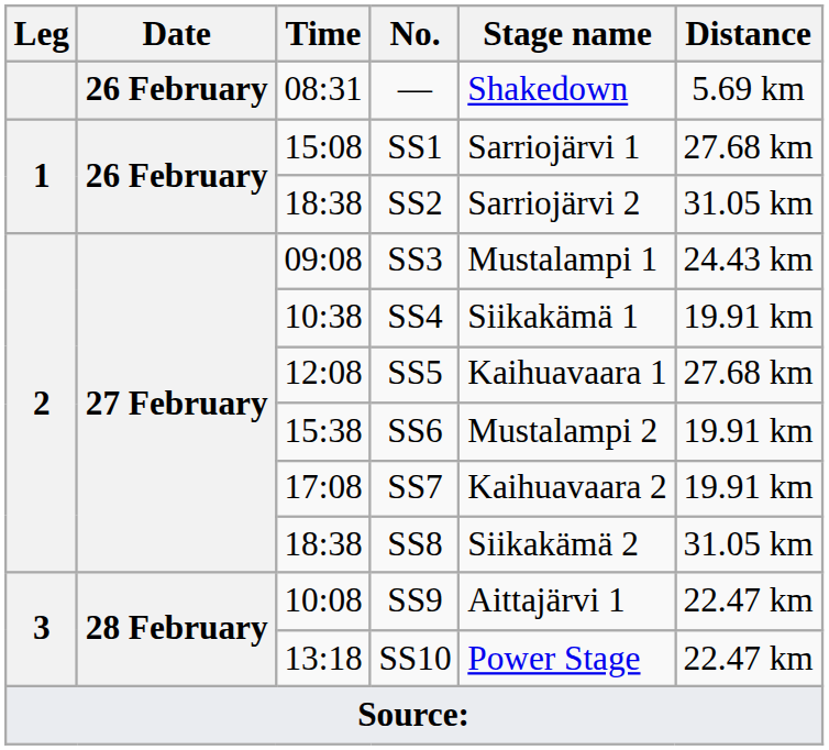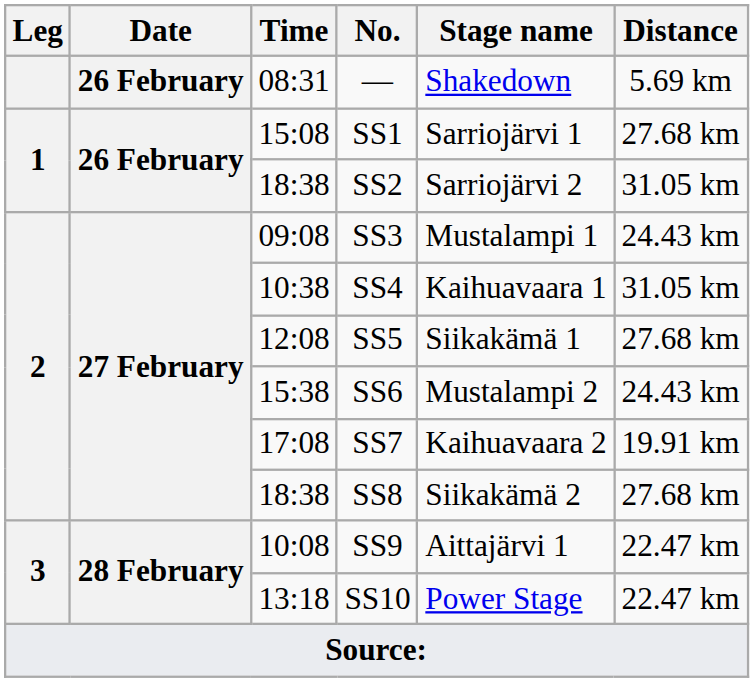SS4 | Stage name: Siikakämä 1 -> Kaihuavaara 1
SS4 | Distance: 19.91 km -> 31.05 km
SS5 | Stage name: Kaihuavaara 1 -> Siikakämä 1
SS6 | Distance: 19.91 km -> 24.43 km
SS8 | Distance: 31.05 km -> 27.68 km
